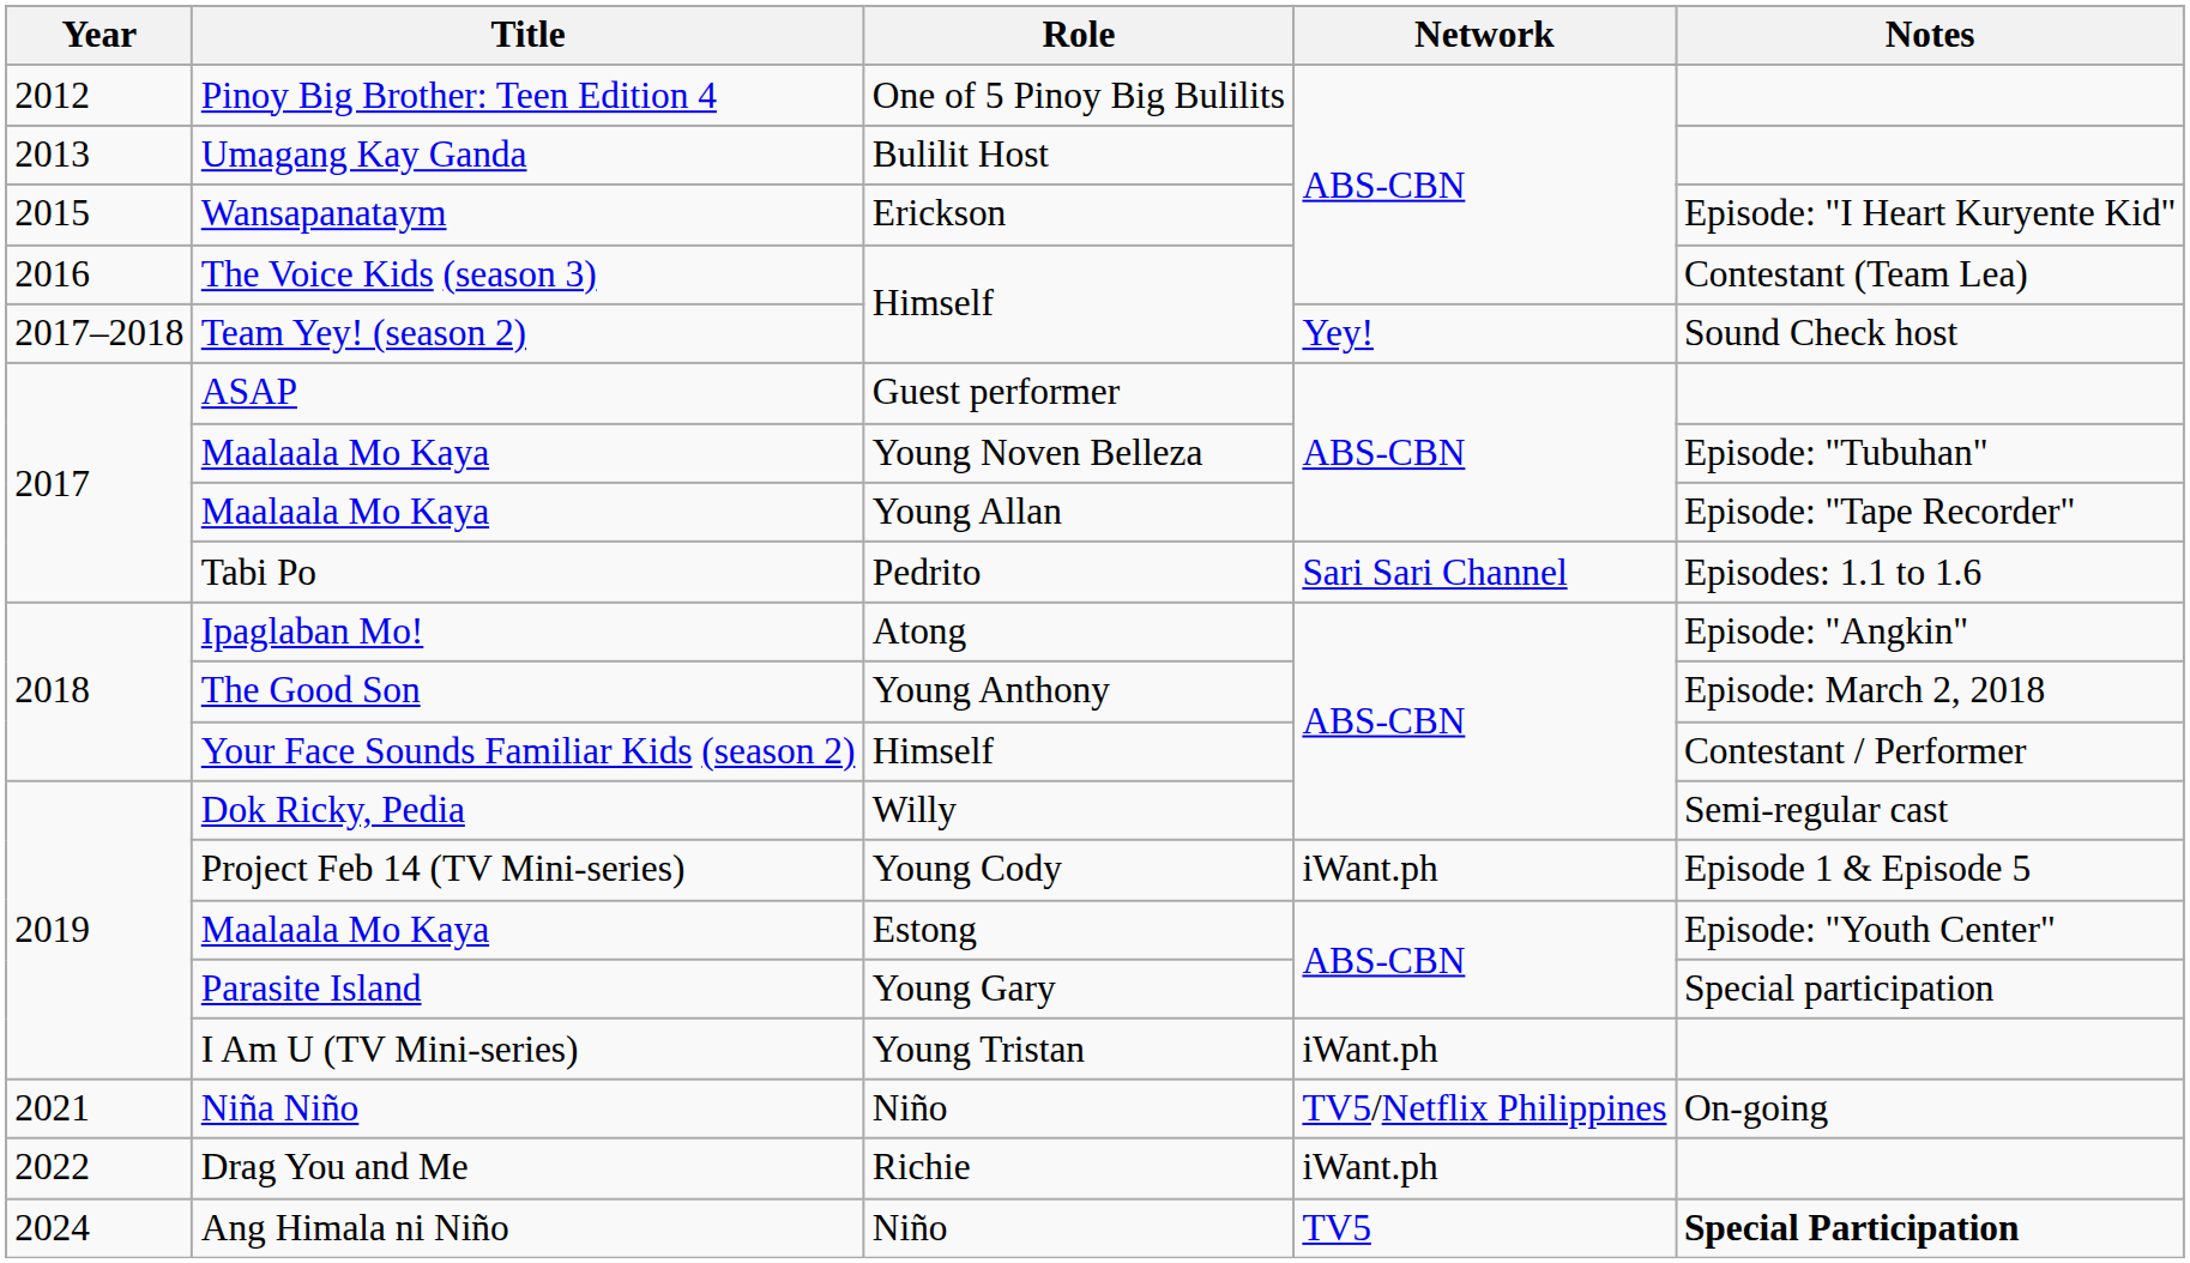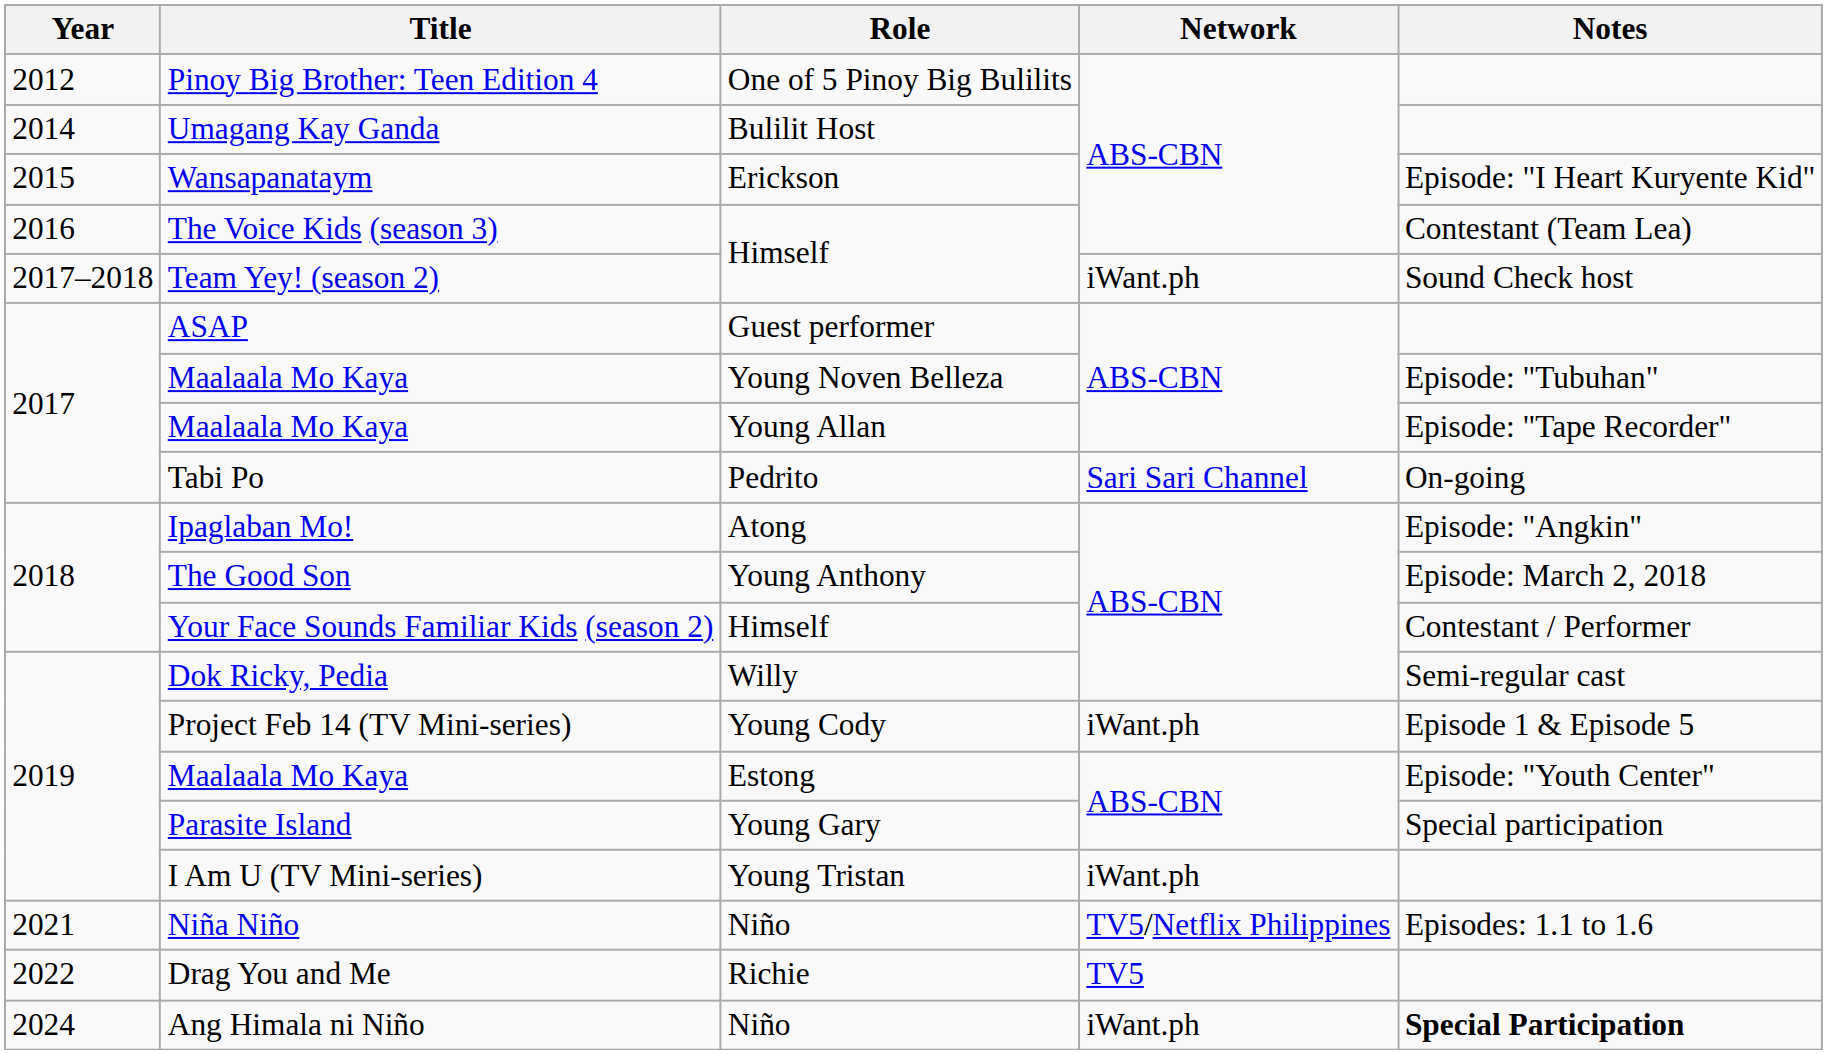Umagang Kay Ganda | Year: 2013 -> 2014
Team Yey! (season 2) | Network: Yey! -> iWant.ph
Tabi Po | Notes: Episodes: 1.1 to 1.6 -> On-going
Niña Niño | Notes: On-going -> Episodes: 1.1 to 1.6
Drag You and Me | Network: iWant.ph -> TV5
Ang Himala ni Niño | Network: TV5 -> iWant.ph
